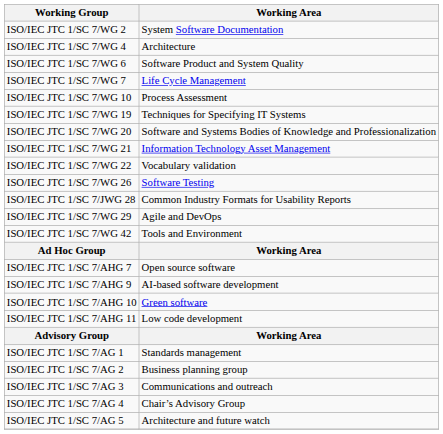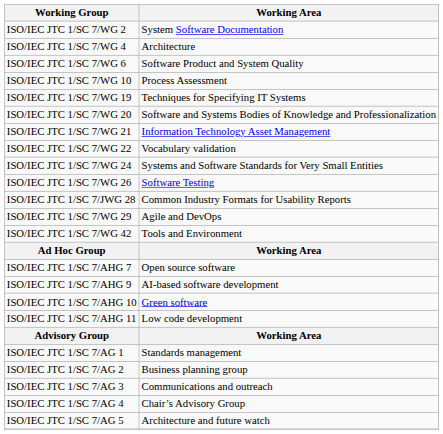- row: ISO/IEC JTC 1/SC 7/WG 7 | Life Cycle Management
+ row: ISO/IEC JTC 1/SC 7/WG 24 | Systems and Software Standards for Very Small Entities
